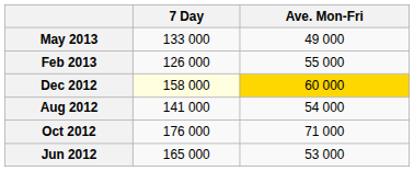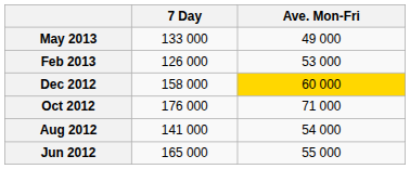Feb 2013 | Ave. Mon-Fri: 55 000 -> 53 000
Dec 2012 | 7 Day: lightyellow background -> no background
rows swapped: Oct 2012 <-> Aug 2012
Jun 2012 | Ave. Mon-Fri: 53 000 -> 55 000
